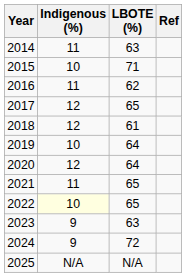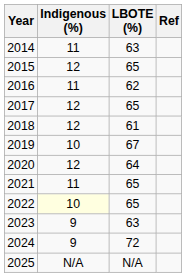2015 | Indigenous (%): 10 -> 12
2015 | LBOTE (%): 71 -> 65
2019 | LBOTE (%): 64 -> 67
